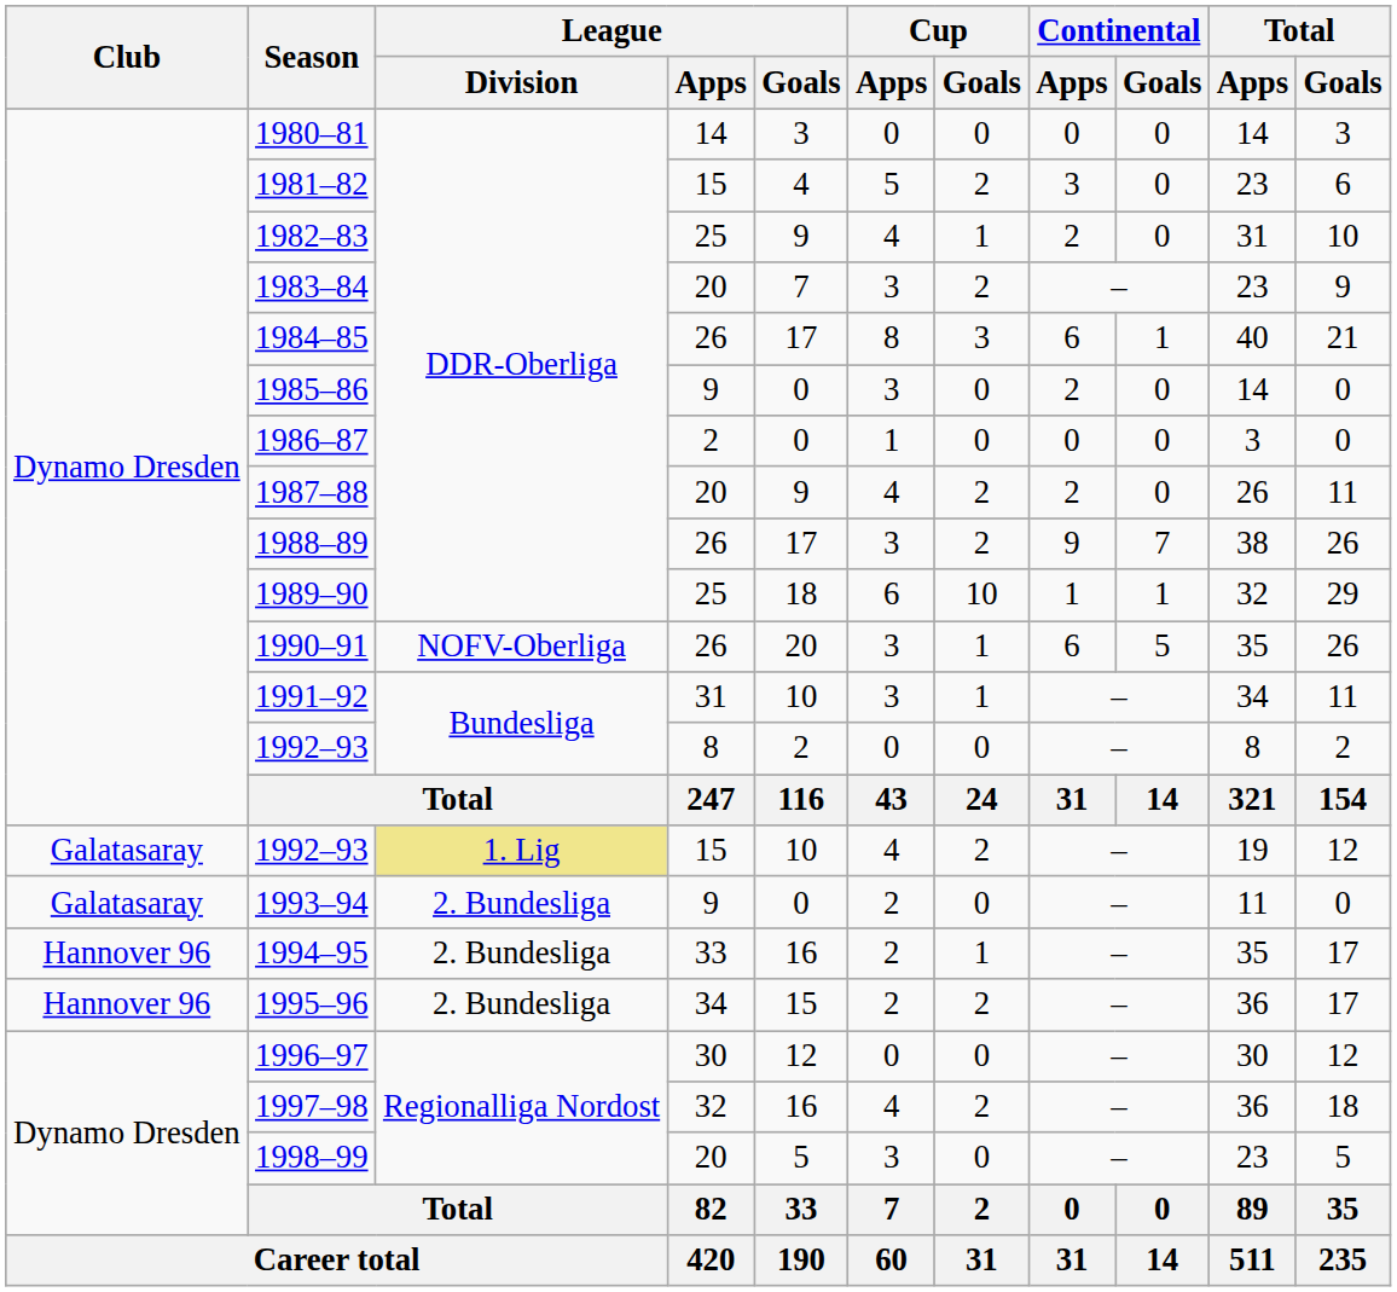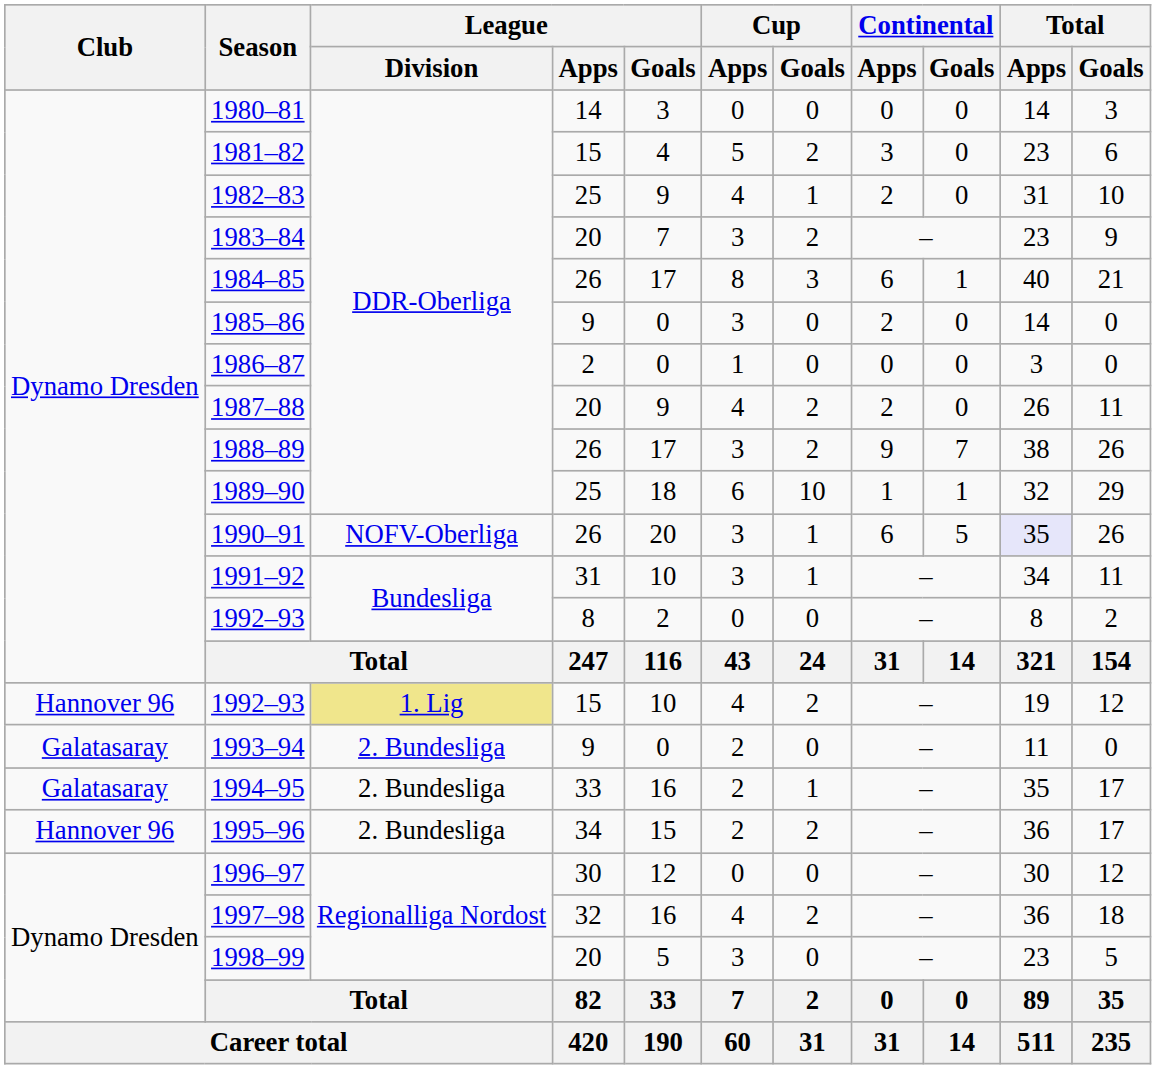1990–91 | Total / Apps: no background -> lavender background
1992–93 / 15 | Club: Galatasaray -> Hannover 96
1994–95 | Club: Hannover 96 -> Galatasaray
